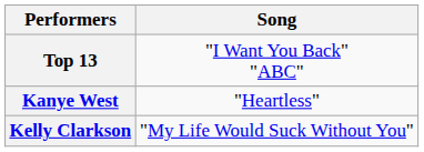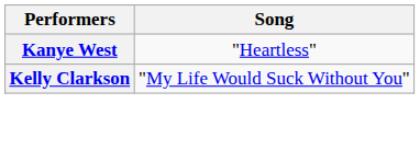- row: Top 13 | "I Want You Back" "ABC"
